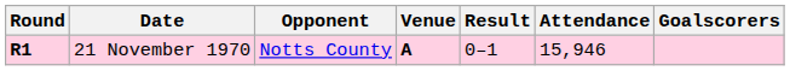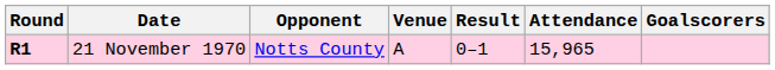21 November 1970 | Venue: bold -> normal
21 November 1970 | Attendance: 15,946 -> 15,965
